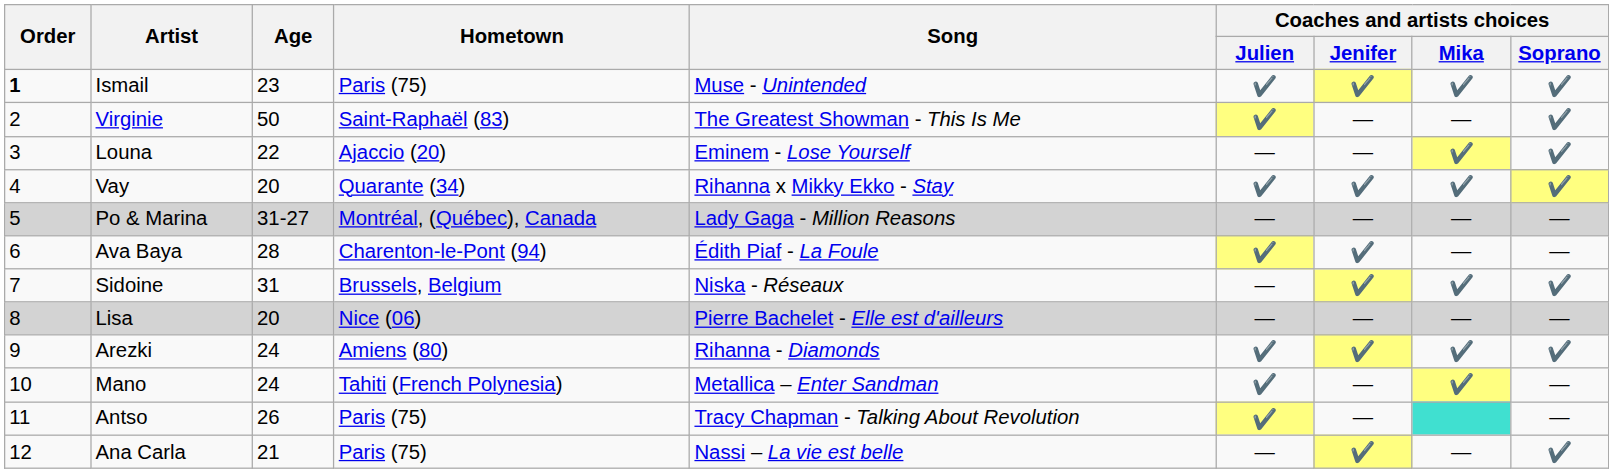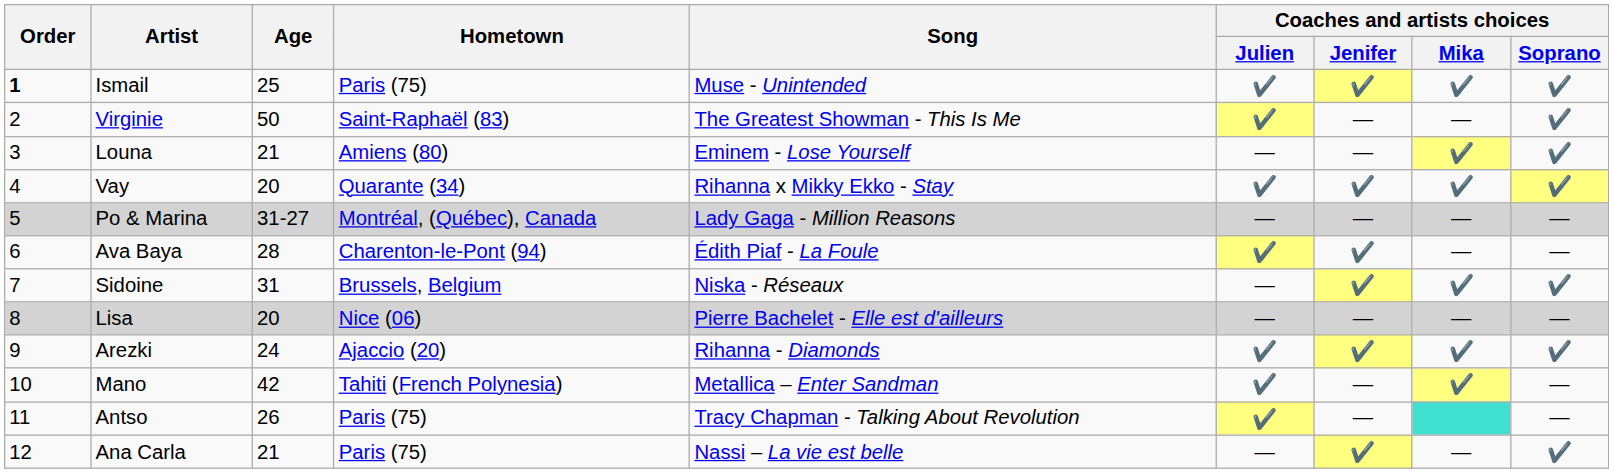Ismail | Age: 23 -> 25
Louna | Age: 22 -> 21
Louna | Hometown: Ajaccio (20) -> Amiens (80)
Arezki | Hometown: Amiens (80) -> Ajaccio (20)
Mano | Age: 24 -> 42
